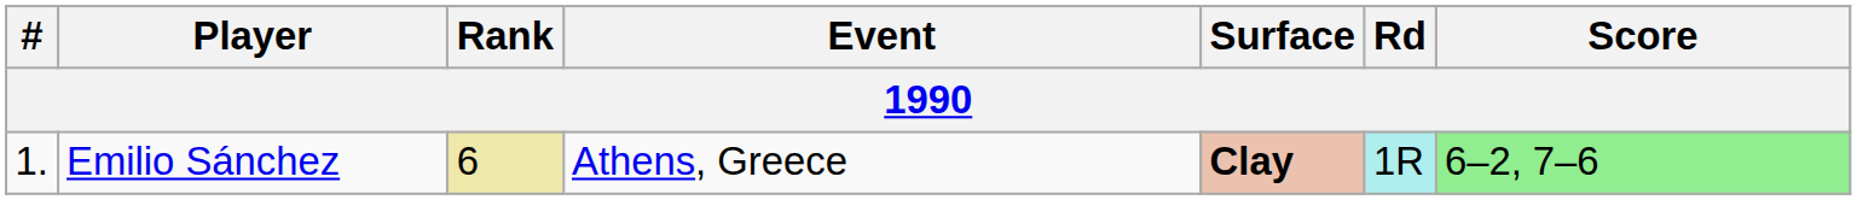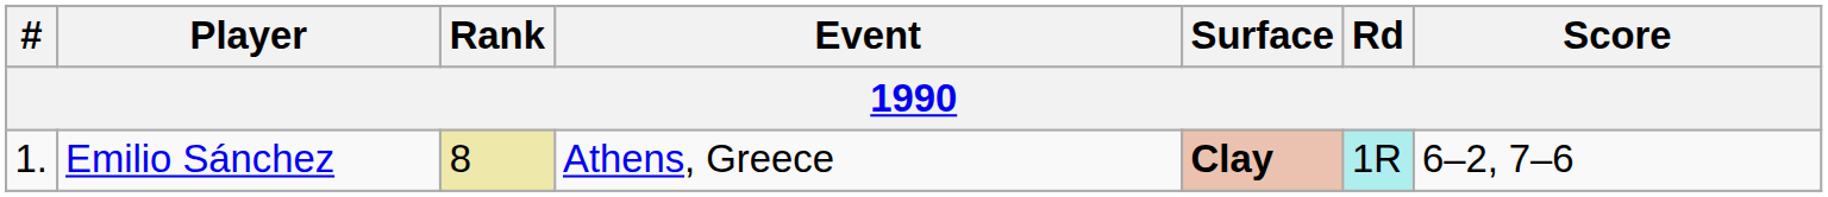Emilio Sánchez | Rank: 6 -> 8
Emilio Sánchez | Score: lightgreen background -> no background
